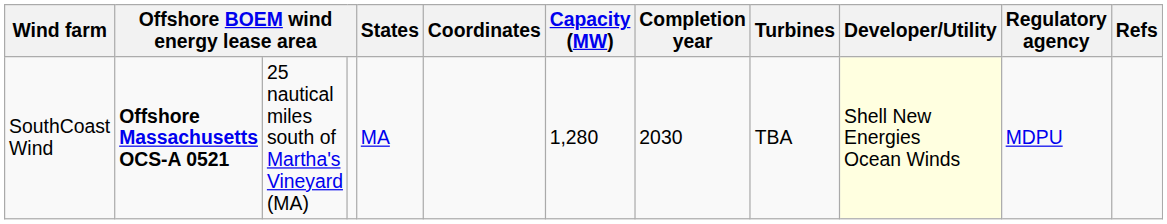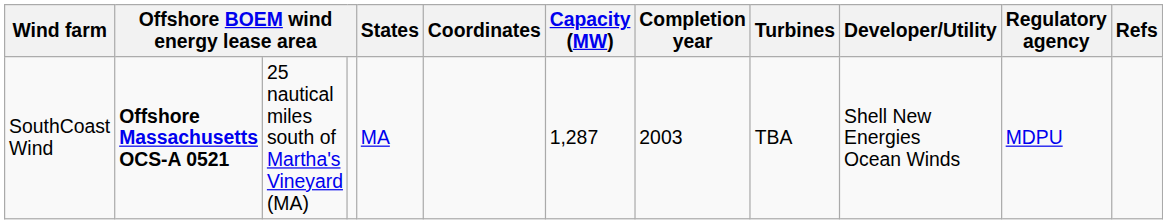SouthCoast Wind | Capacity (MW): 1,280 -> 1,287
SouthCoast Wind | Completion year: 2030 -> 2003
SouthCoast Wind | Developer/Utility: lightyellow background -> no background
